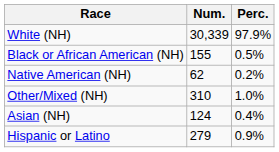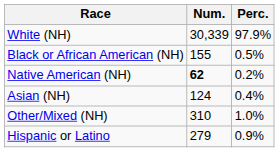Native American (NH) | Num.: normal -> bold
rows swapped: Asian (NH) <-> Other/Mixed (NH)
